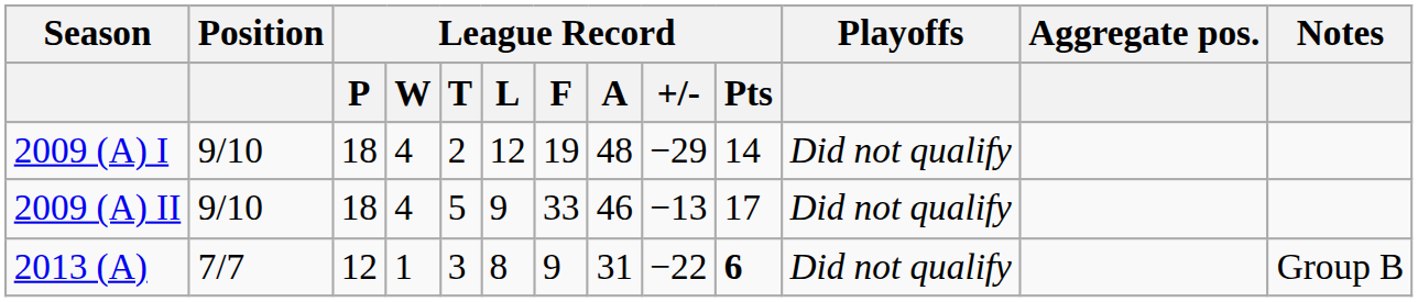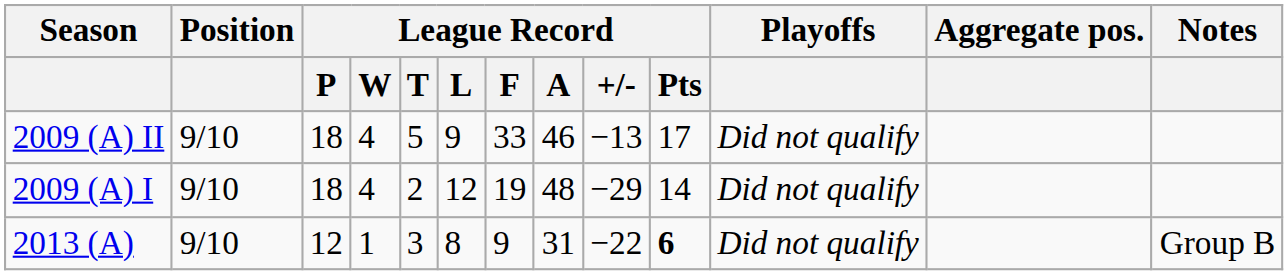rows swapped: 2009 (A) I <-> 2009 (A) II
2013 (A) | Position: 7/7 -> 9/10
